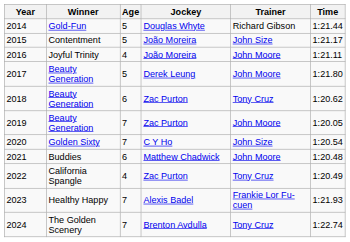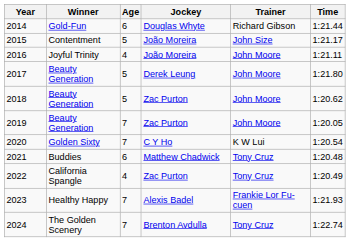2014 | Age: 5 -> 6
2018 | Age: 6 -> 5
2018 | Trainer: Tony Cruz -> John Moore
2020 | Trainer: John Size -> K W Lui
2021 | Trainer: John Moore -> Tony Cruz
